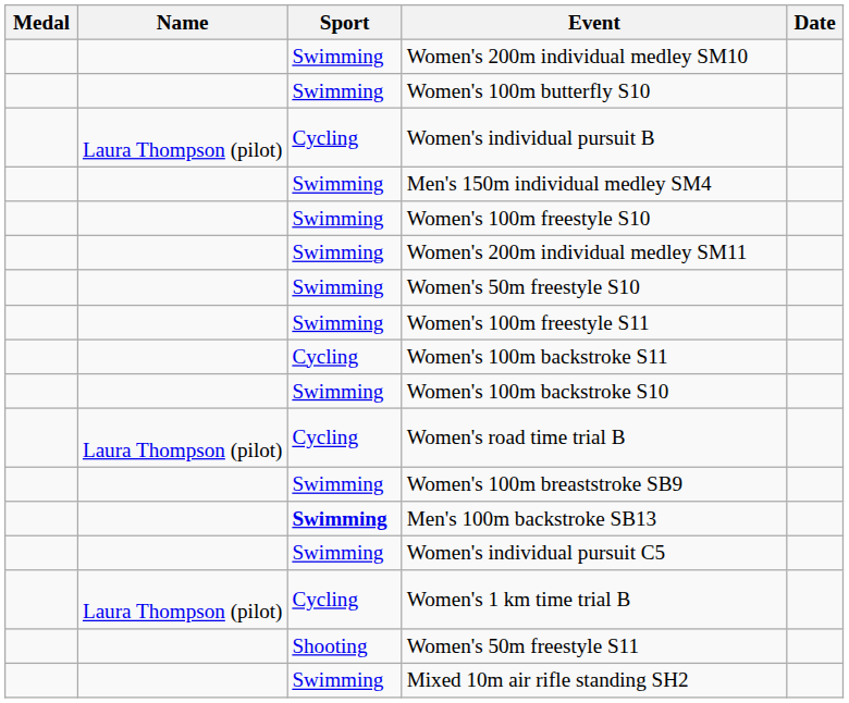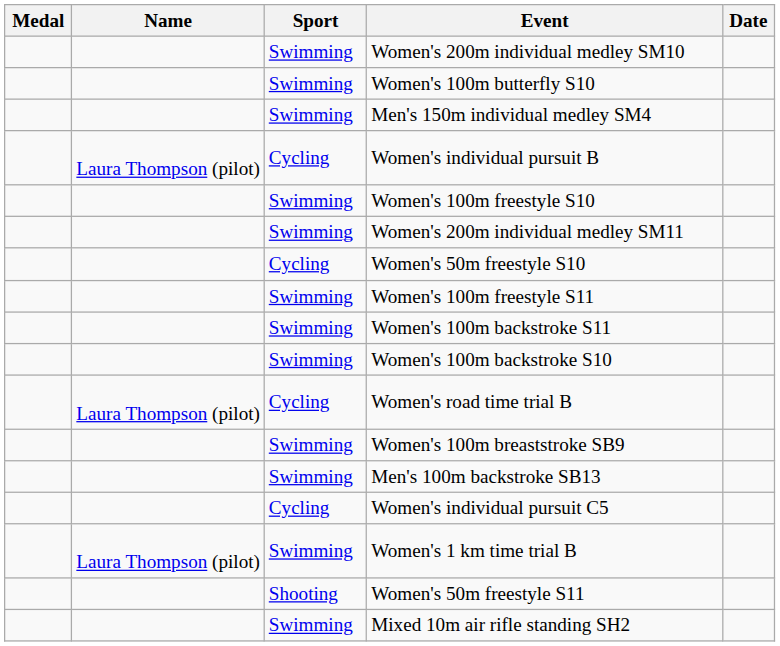rows swapped: Women's individual pursuit B <-> Men's 150m individual medley SM4
Women's 50m freestyle S10 | Sport: Swimming -> Cycling
Women's 100m backstroke S11 | Sport: Cycling -> Swimming
Men's 100m backstroke SB13 | Sport: bold -> normal
Women's individual pursuit C5 | Sport: Swimming -> Cycling
Women's 1 km time trial B | Sport: Cycling -> Swimming
